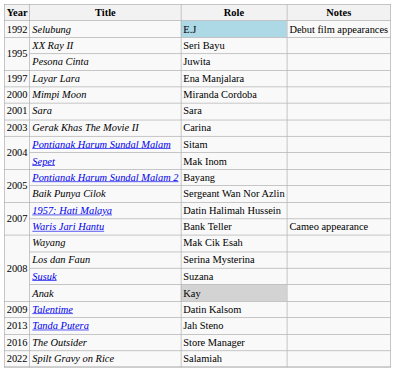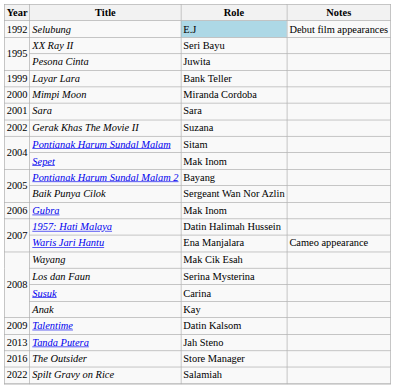Layar Lara | Year: 1997 -> 1999
Layar Lara | Role: Ena Manjalara -> Bank Teller
Gerak Khas The Movie II | Year: 2003 -> 2002
Gerak Khas The Movie II | Role: Carina -> Suzana
+ row: 2006 | Gubra | Mak Inom
Waris Jari Hantu | Role: Bank Teller -> Ena Manjalara
Susuk | Role: Suzana -> Carina
Anak | Role: lightgrey background -> no background
